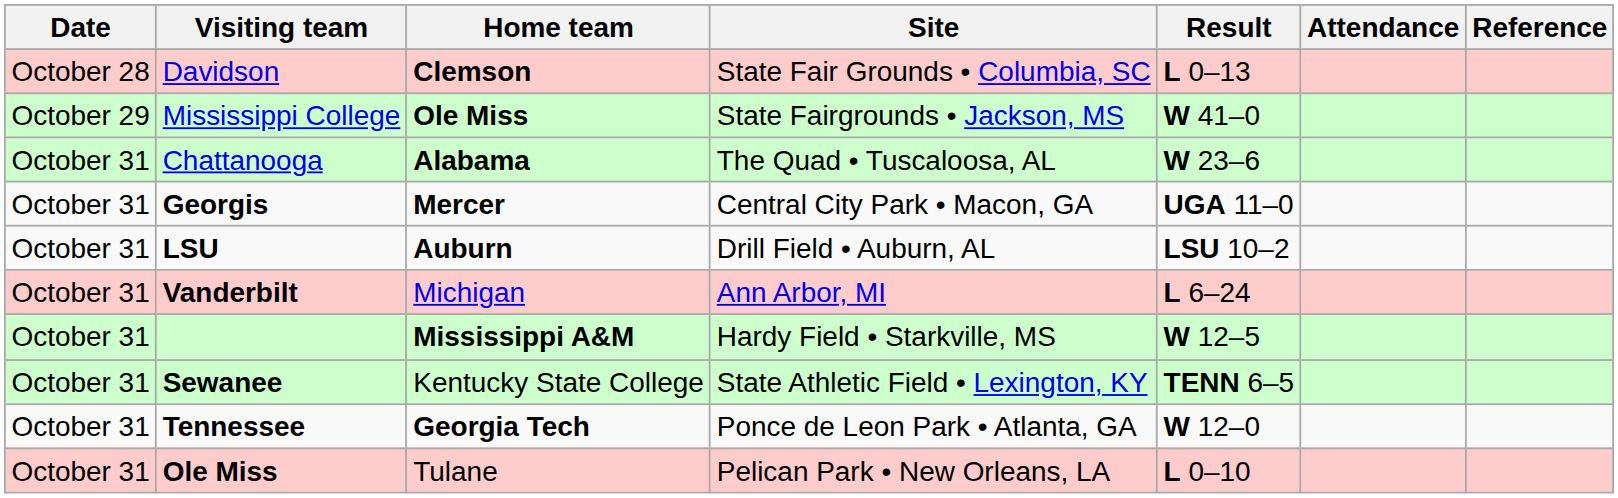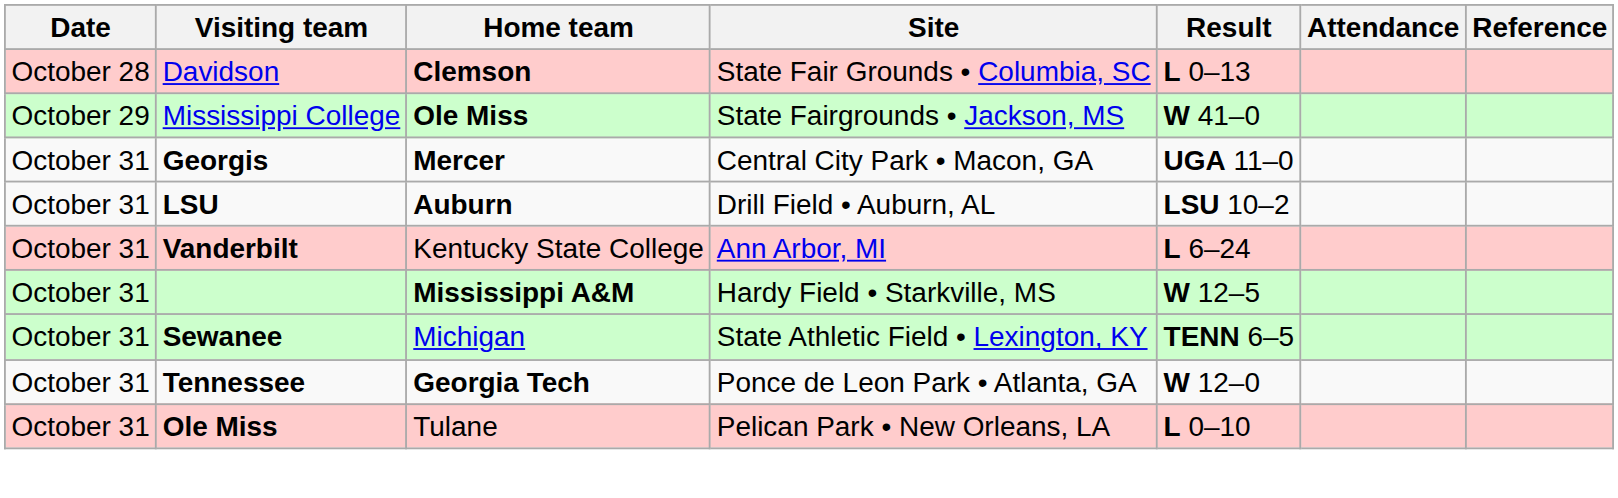- row: October 31 | Chattanooga | Alabama | The Quad • Tuscaloosa, AL | W 23–6
Vanderbilt | Home team: Michigan -> Kentucky State College
Sewanee | Home team: Kentucky State College -> Michigan
